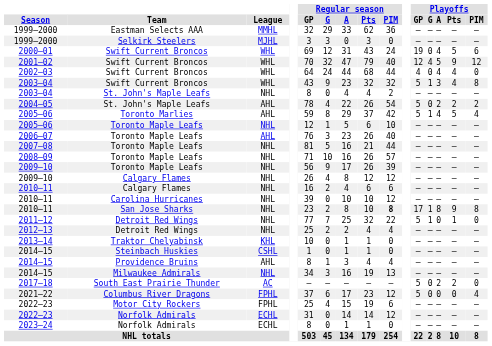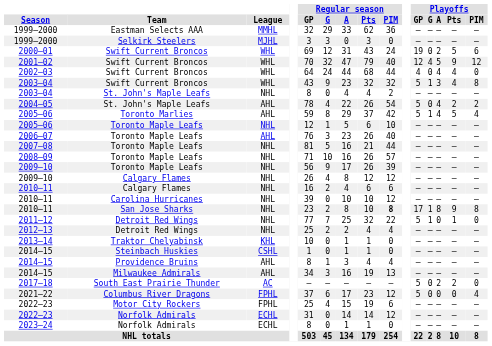2000–01 | Playoffs / A: 4 -> 2
2004–05 | Playoffs / A: 2 -> 4
2014–15 / Milwaukee Admirals | League: NHL -> AHL
